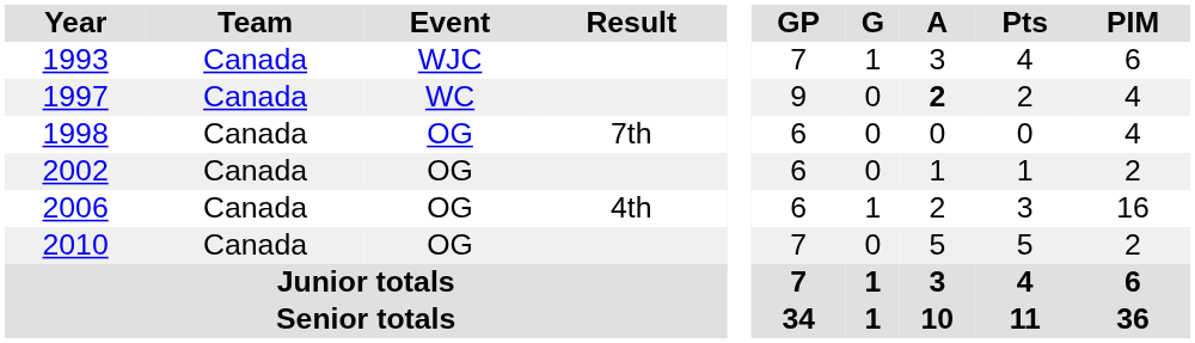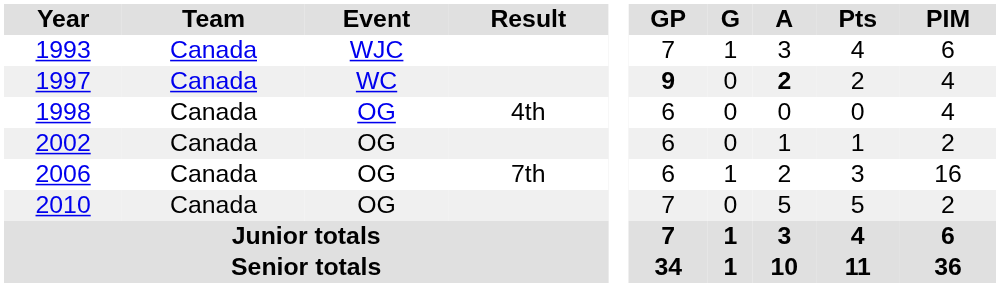1997 | GP: normal -> bold
1998 | Result: 7th -> 4th
2006 | Result: 4th -> 7th
